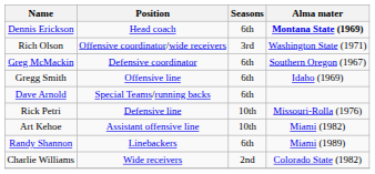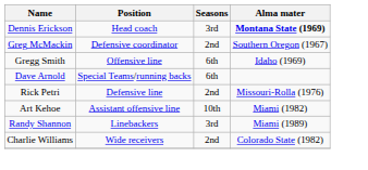Dennis Erickson | Seasons: 6th -> 3rd
- row: Rich Olson | Offensive coordinator/wide receivers | 3rd | Washington State (1971)
Greg McMackin | Seasons: 6th -> 2nd
Rick Petri | Seasons: 10th -> 2nd
Randy Shannon | Seasons: 6th -> 3rd
